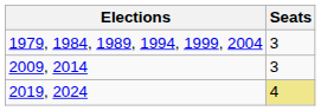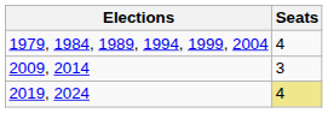1979, 1984, 1989, 1994, 1999, 2004 | Seats: 3 -> 4
